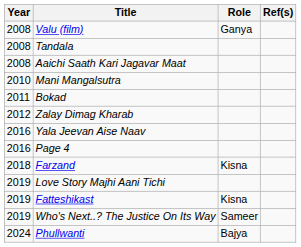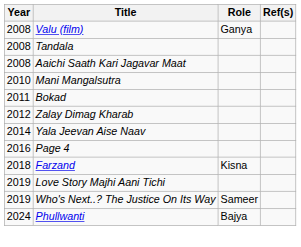Yala Jeevan Aise Naav | Year: 2016 -> 2014
- row: 2019 | Fatteshikast | Kisna
